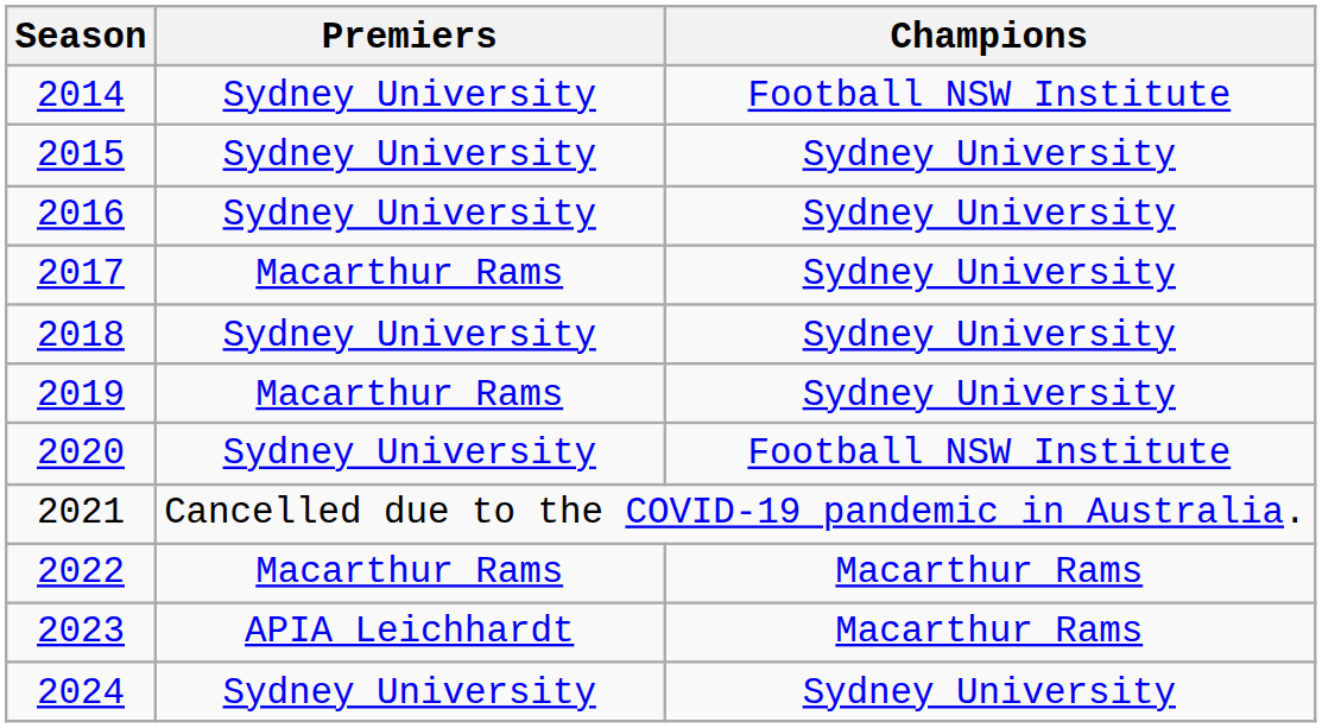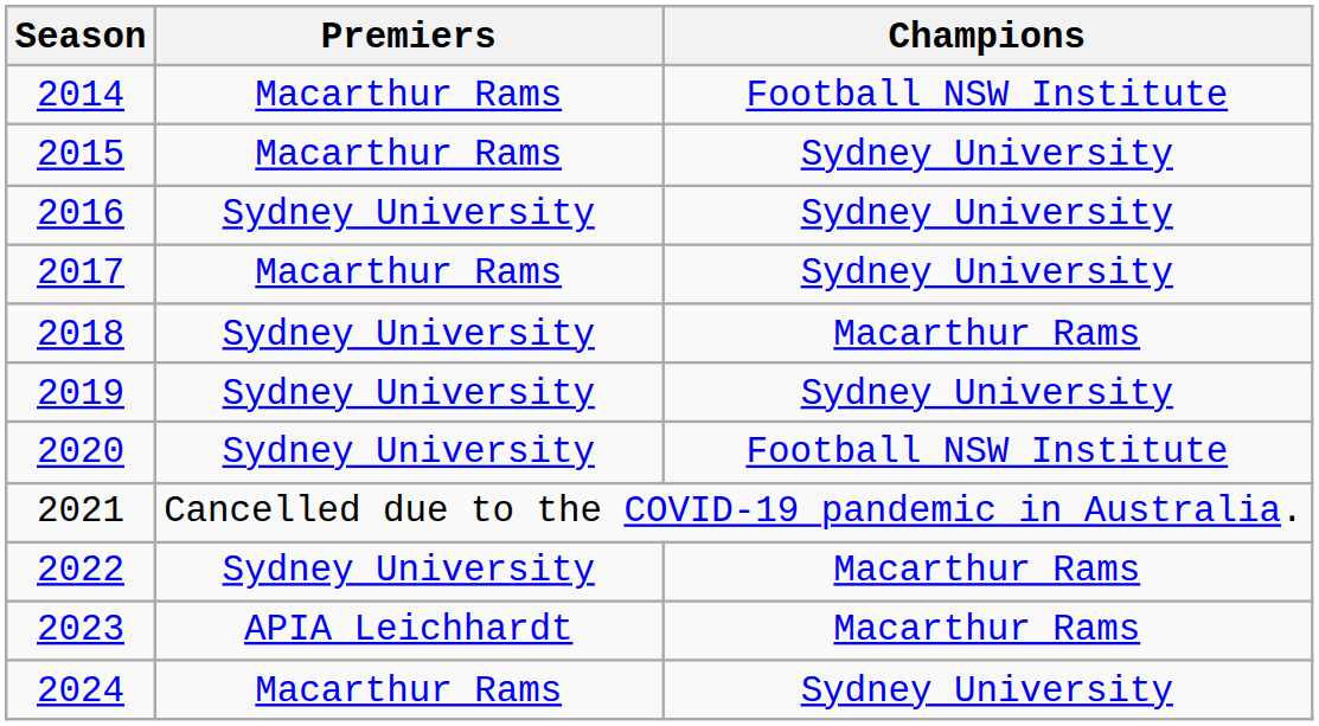2014 | Premiers: Sydney University -> Macarthur Rams
2015 | Premiers: Sydney University -> Macarthur Rams
2018 | Champions: Sydney University -> Macarthur Rams
2019 | Premiers: Macarthur Rams -> Sydney University
2022 | Premiers: Macarthur Rams -> Sydney University
2024 | Premiers: Sydney University -> Macarthur Rams
